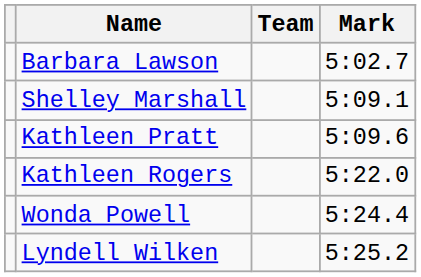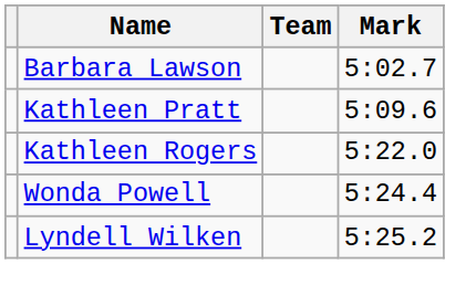- row: Shelley Marshall | 5:09.1
